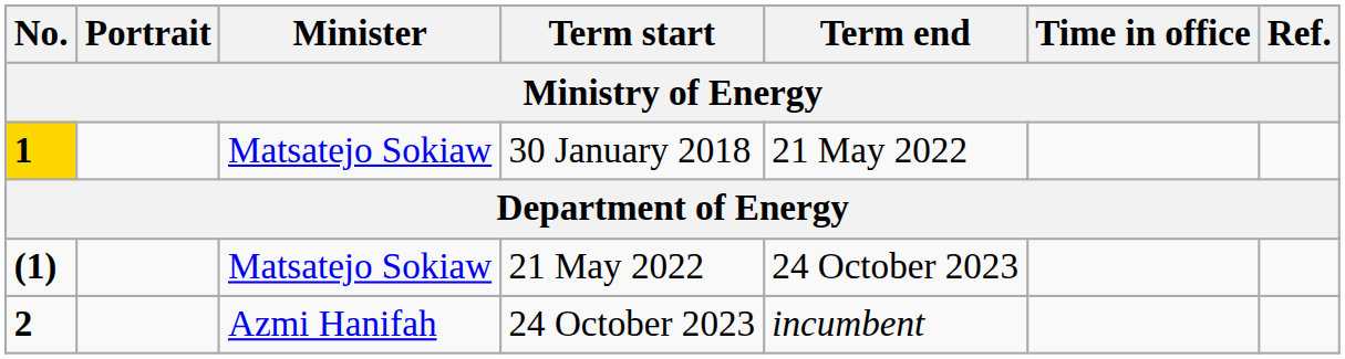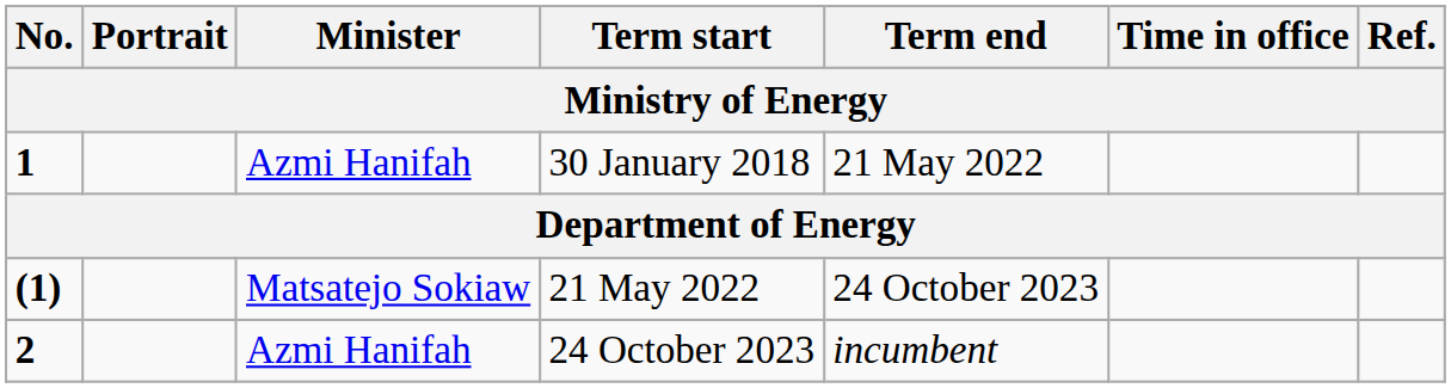30 January 2018 | No.: gold background -> no background
30 January 2018 | Minister: Matsatejo Sokiaw -> Azmi Hanifah
